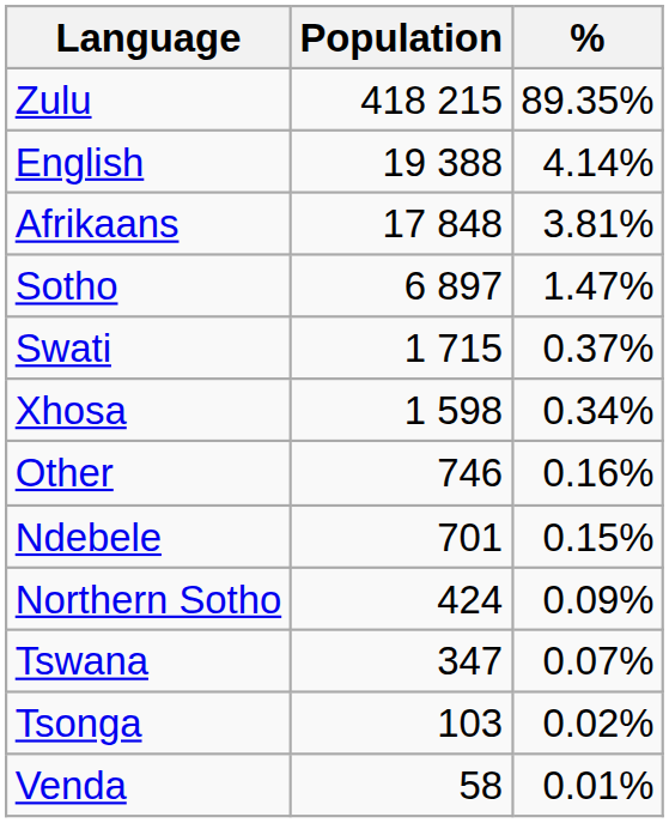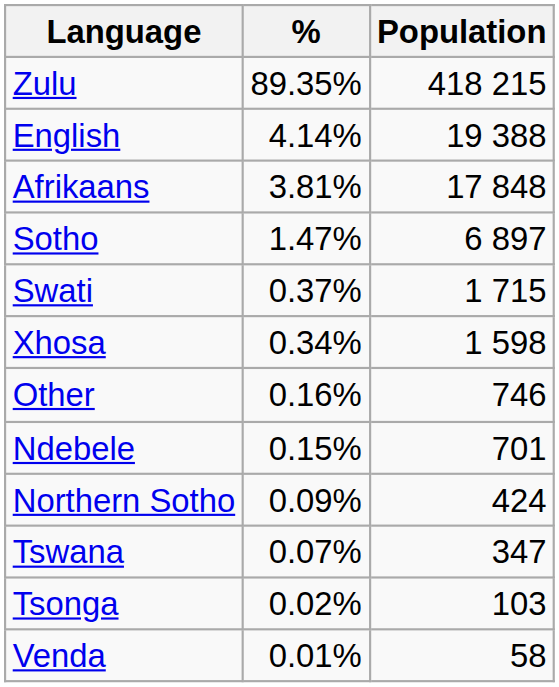columns swapped: Population <-> %
